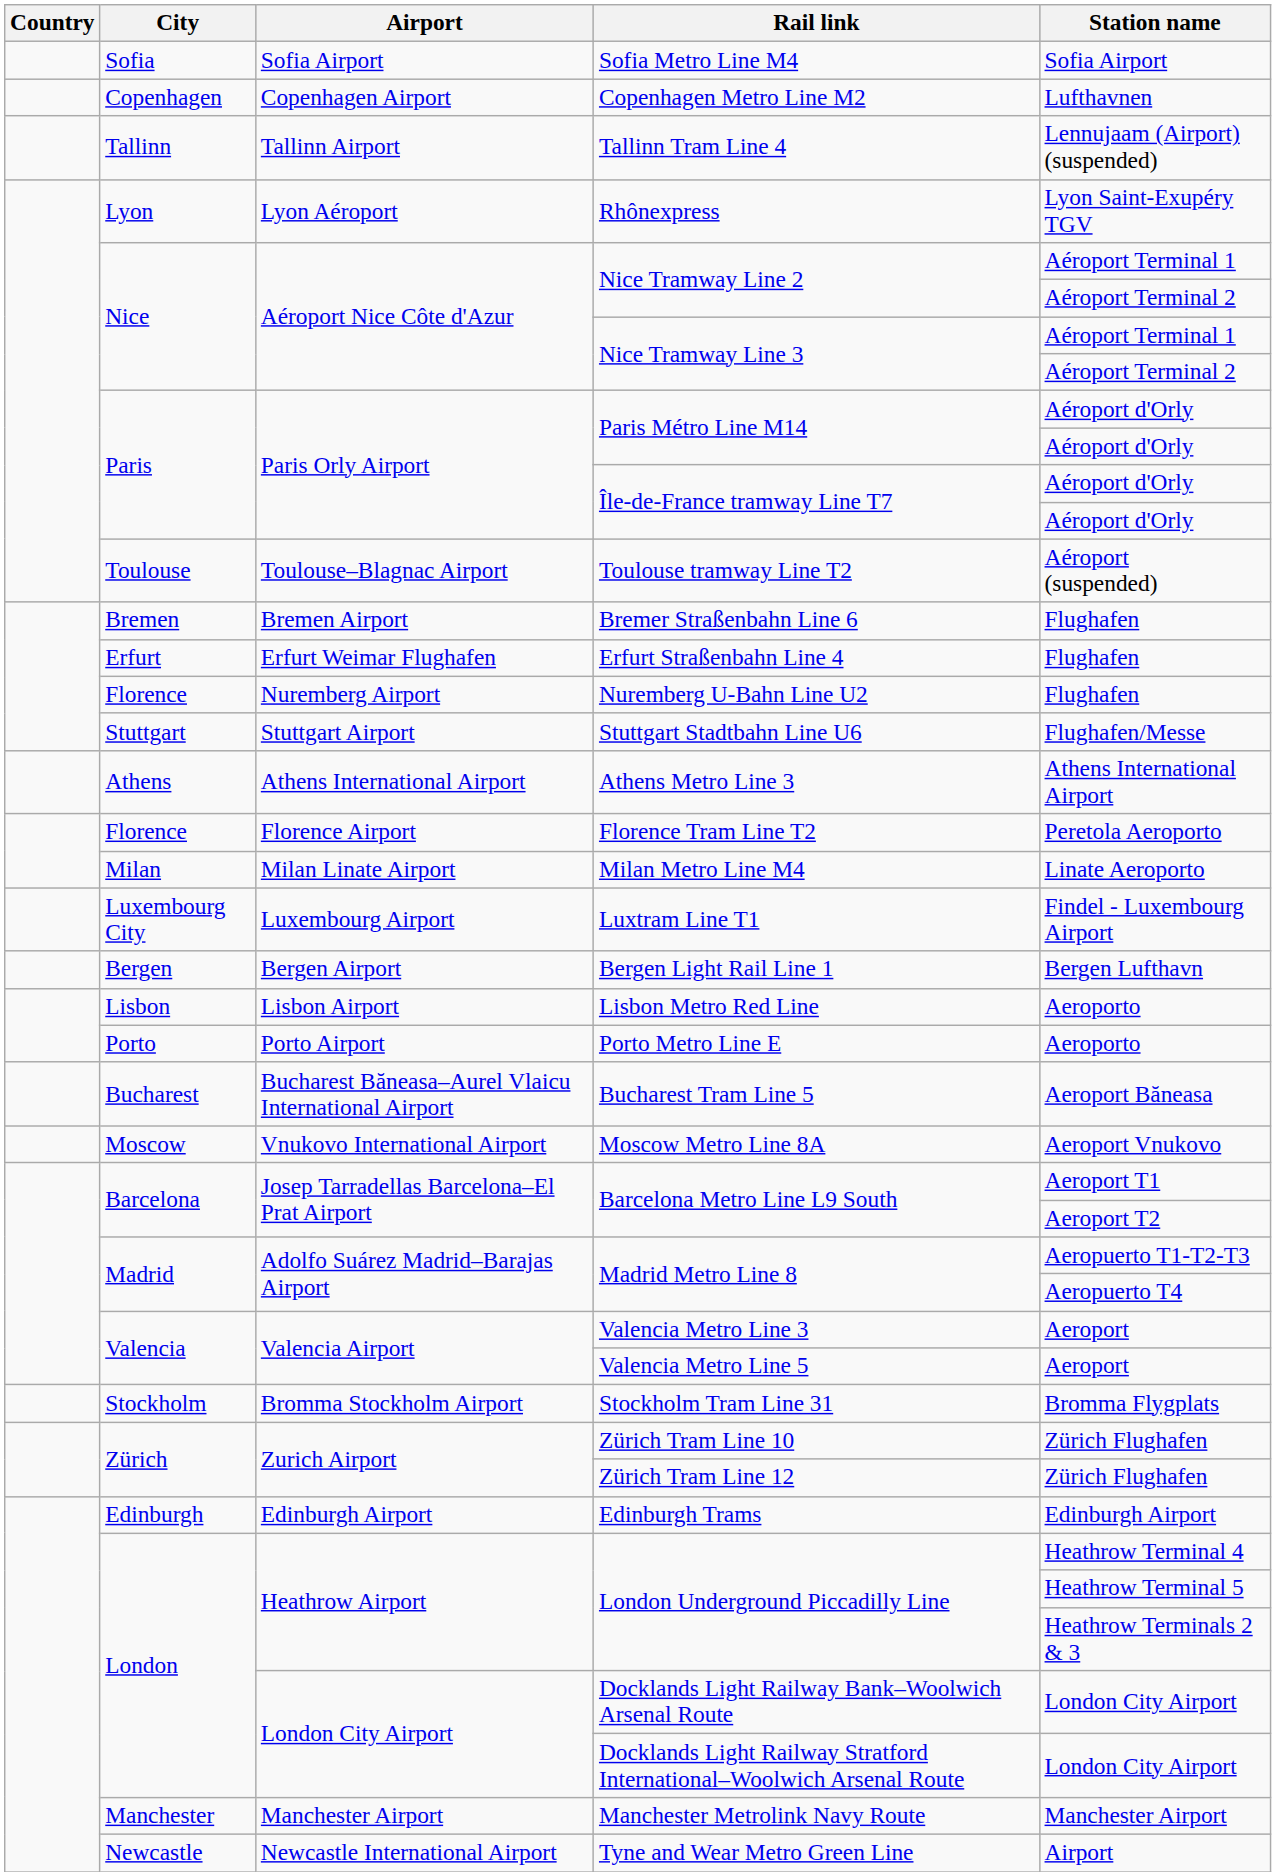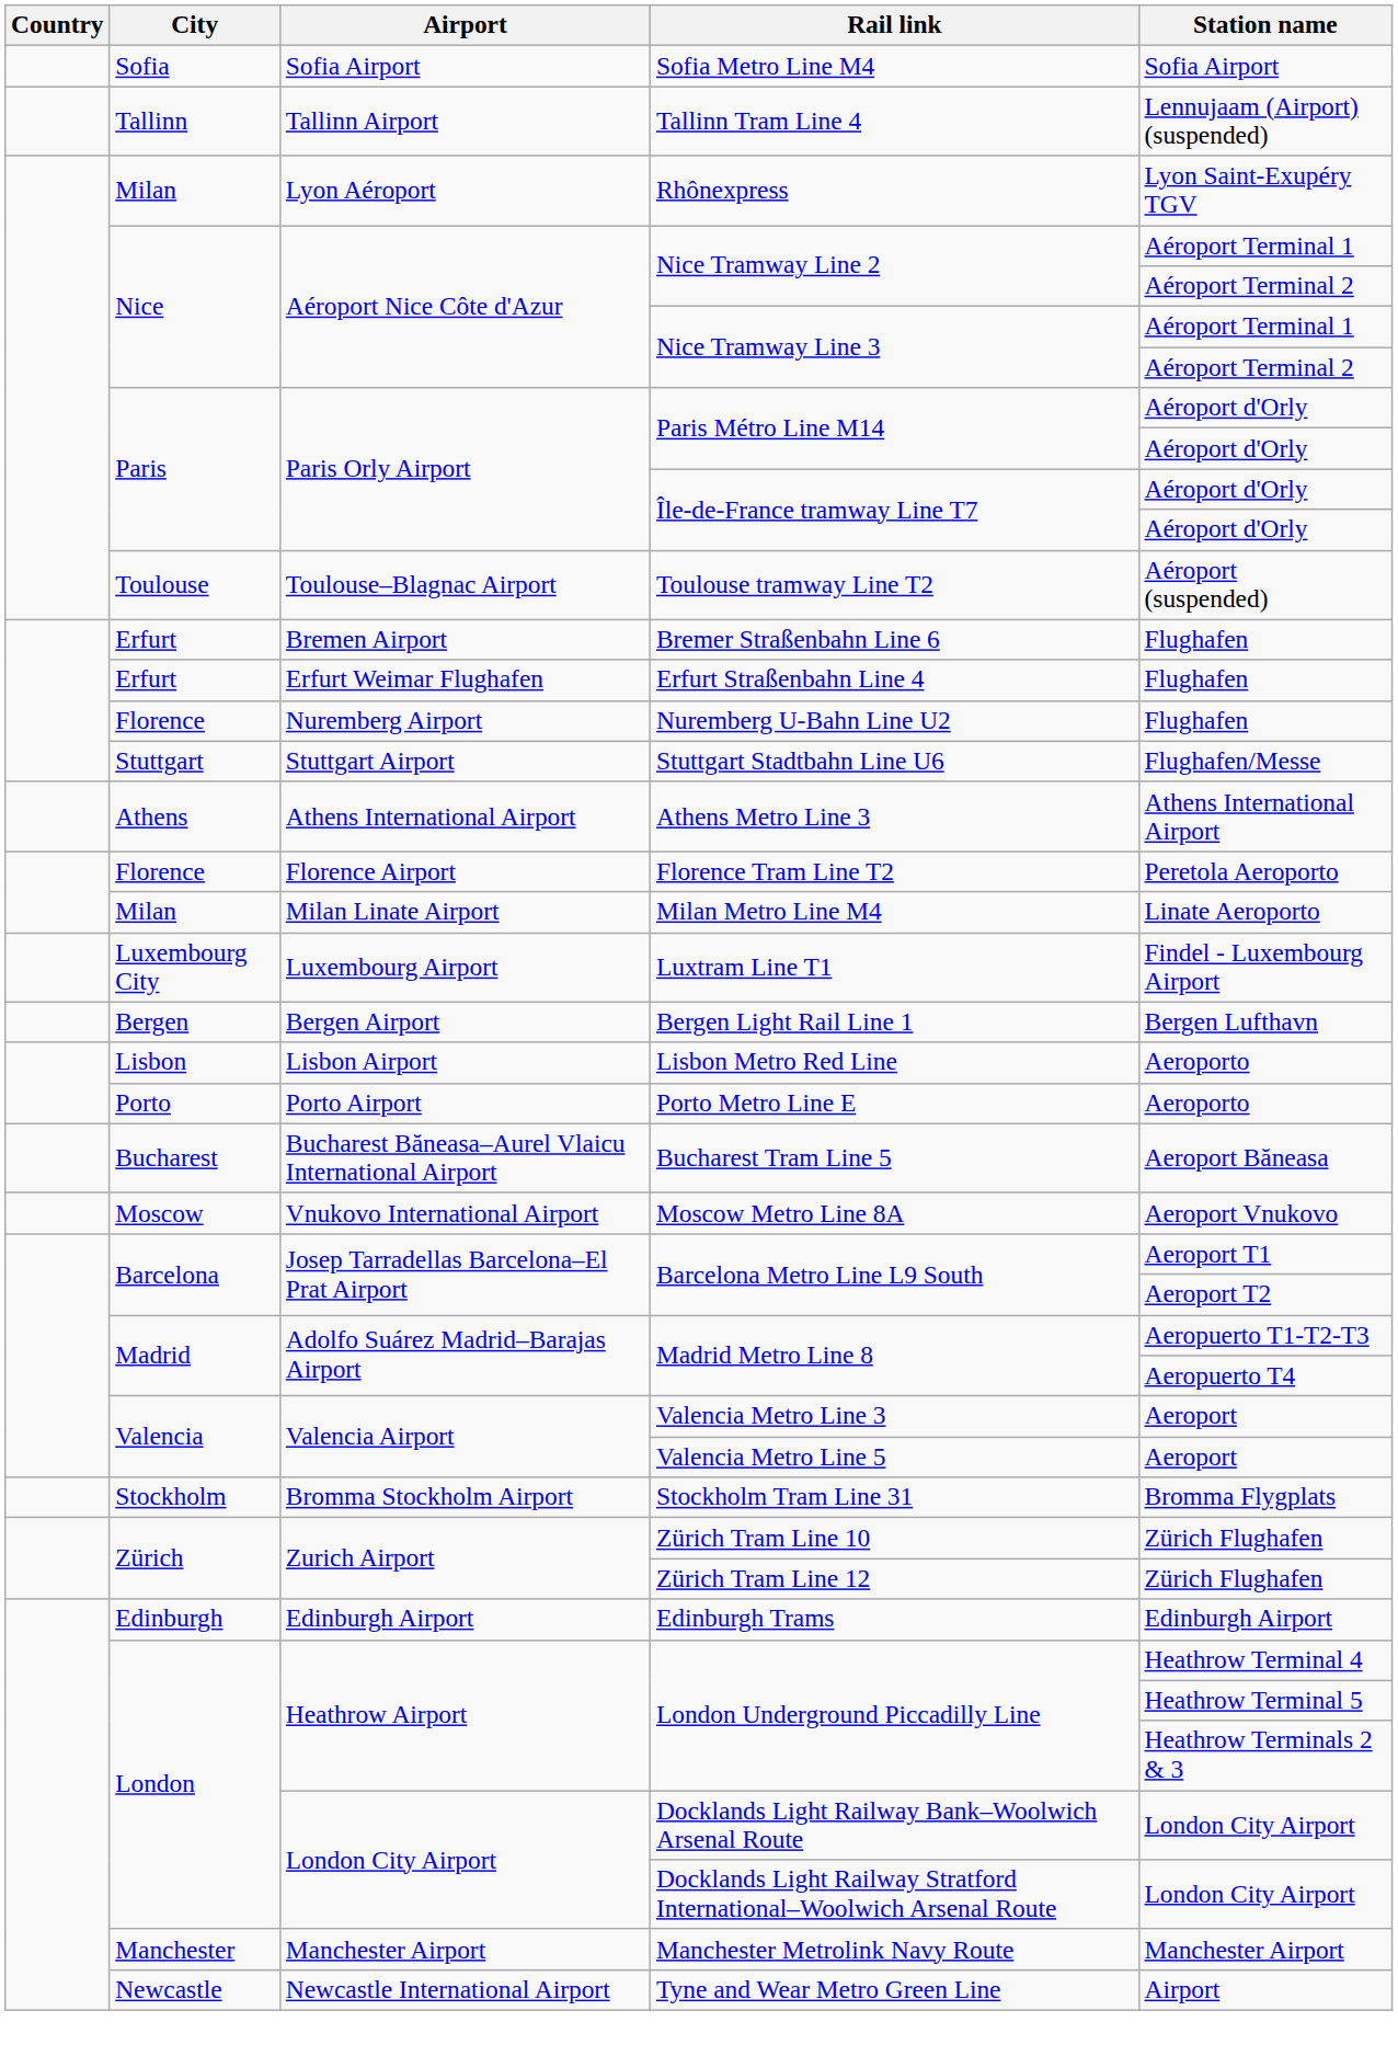- row: Copenhagen | Copenhagen Airport | Copenhagen Metro Line M2 | Lufthavnen
Rhônexpress | City: Lyon -> Milan
Bremer Straßenbahn Line 6 | City: Bremen -> Erfurt
